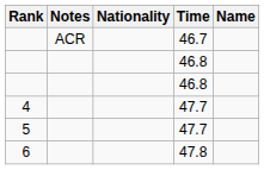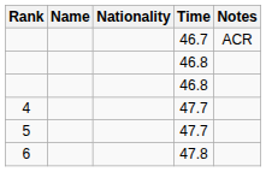columns swapped: Name <-> Notes
